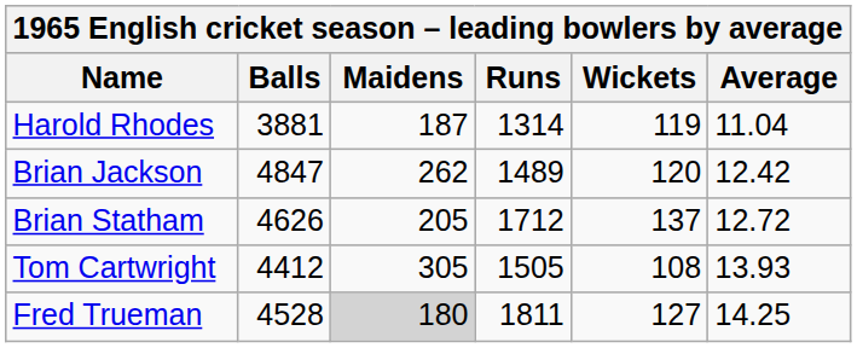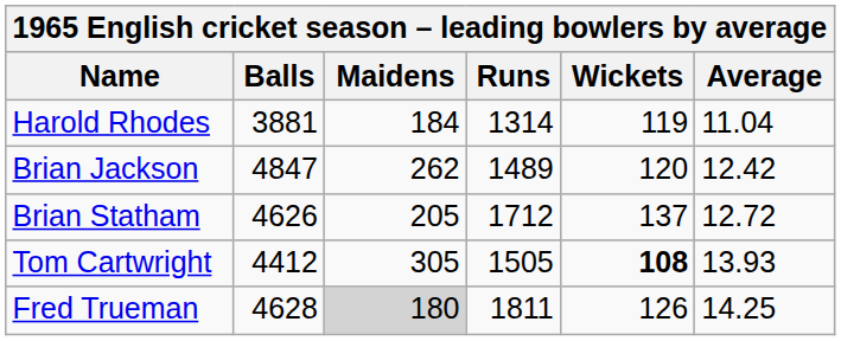Harold Rhodes | Maidens: 187 -> 184
Tom Cartwright | Wickets: normal -> bold
Fred Trueman | Balls: 4528 -> 4628
Fred Trueman | Wickets: 127 -> 126
